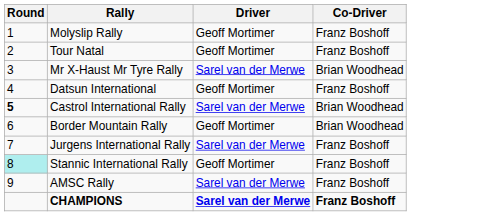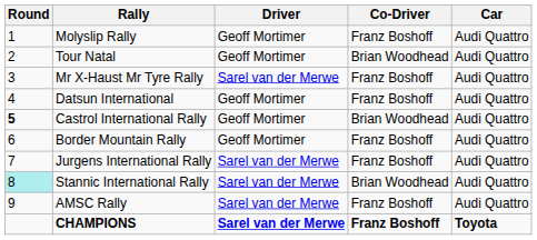+ column: Car | Audi Quattro | Audi Quattro | Audi Quattro | Audi Quattro | Audi Quattro | Audi Quattro | Audi Quattro | Audi Quattro | Audi Quattro | Toyota
Tour Natal | Co-Driver: Franz Boshoff -> Brian Woodhead
Mr X-Haust Mr Tyre Rally | Co-Driver: Brian Woodhead -> Franz Boshoff
Castrol International Rally | Driver: Sarel van der Merwe -> Geoff Mortimer
Border Mountain Rally | Co-Driver: Brian Woodhead -> Franz Boshoff
Stannic International Rally | Driver: Geoff Mortimer -> Sarel van der Merwe
Stannic International Rally | Co-Driver: Franz Boshoff -> Brian Woodhead
